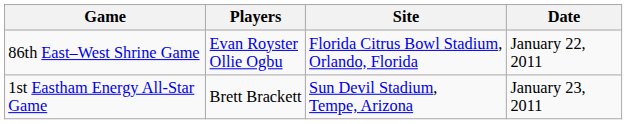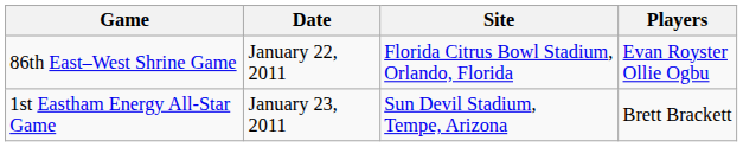columns swapped: Date <-> Players
